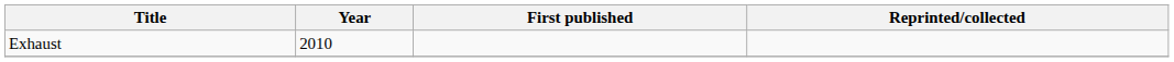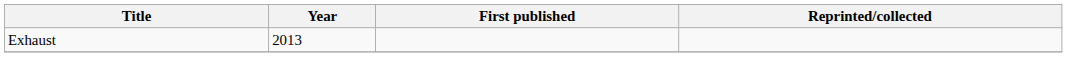Exhaust | Year: 2010 -> 2013
